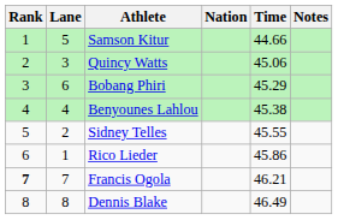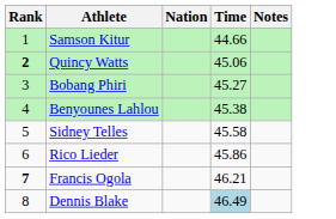- column: Lane | 5 | 3 | 6 | 4 | 2 | 1 | 7 | 8
Quincy Watts | Rank: normal -> bold
Bobang Phiri | Time: 45.29 -> 45.27
Sidney Telles | Time: 45.55 -> 45.58
Dennis Blake | Time: no background -> lightblue background
